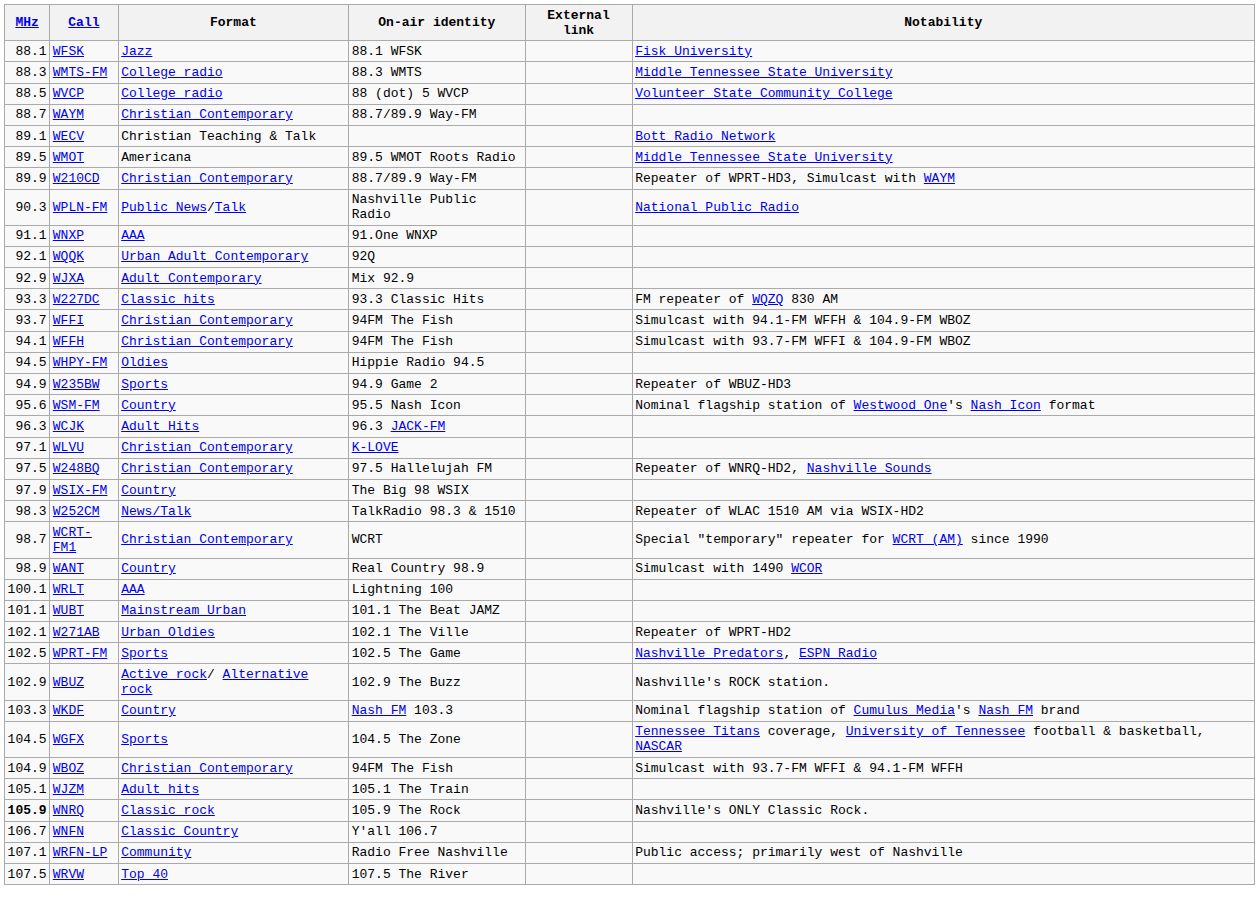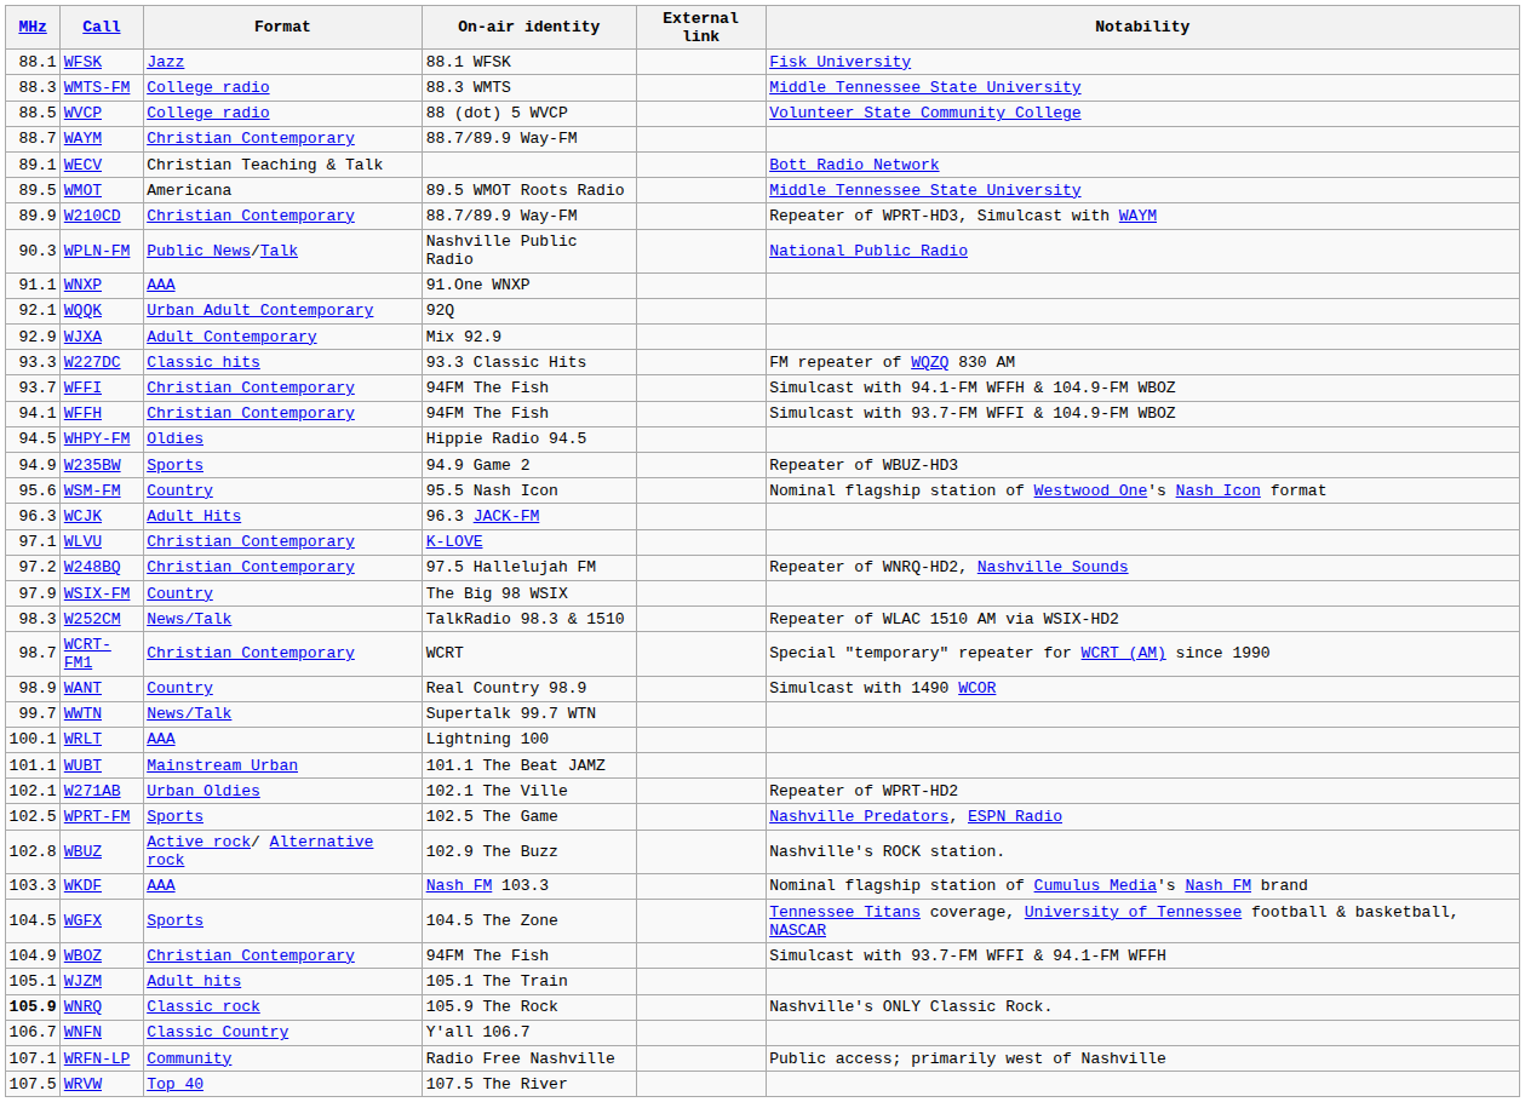W248BQ | MHz: 97.5 -> 97.2
+ row: 99.7 | WWTN | News/Talk | Supertalk 99.7 WTN
WBUZ | MHz: 102.9 -> 102.8
WKDF | Format: Country -> AAA
